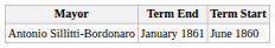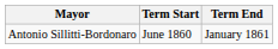columns swapped: Term Start <-> Term End
